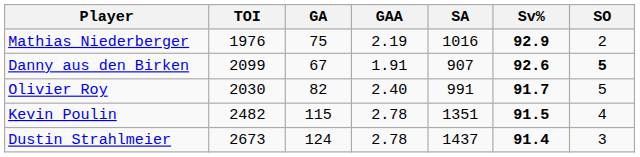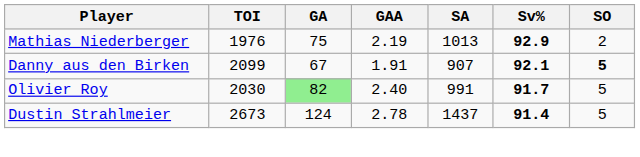Mathias Niederberger | SA: 1016 -> 1013
Danny aus den Birken | Sv%: 92.6 -> 92.1
Olivier Roy | GA: no background -> lightgreen background
- row: Kevin Poulin | 2482 | 115 | 2.78 | 1351 | 91.5 | 4
Dustin Strahlmeier | SO: 3 -> 5
